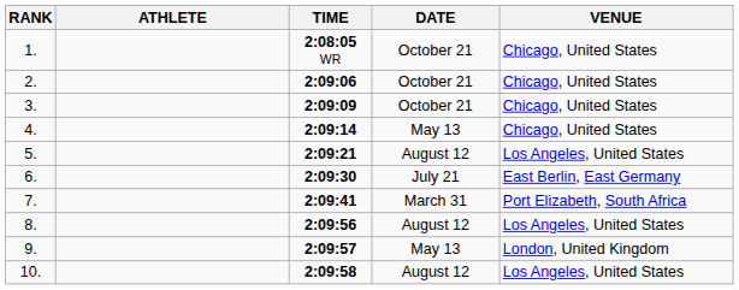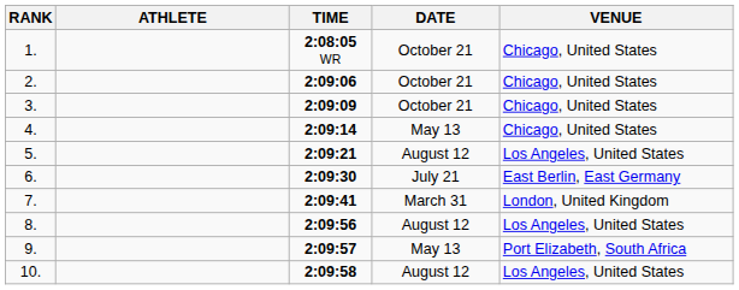7. | VENUE: Port Elizabeth, South Africa -> London, United Kingdom
9. | VENUE: London, United Kingdom -> Port Elizabeth, South Africa
